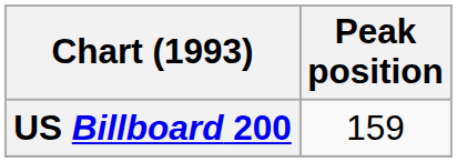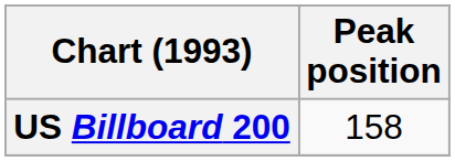US Billboard 200 | Peak position: 159 -> 158
